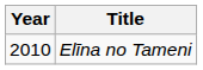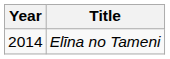Elīna no Tameni | Year: 2010 -> 2014
